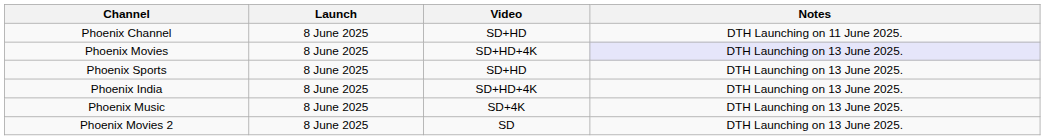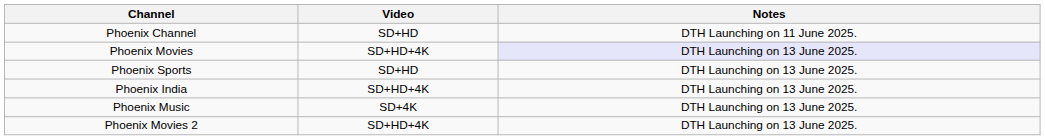- column: Launch | 8 June 2025 | 8 June 2025 | 8 June 2025 | 8 June 2025 | 8 June 2025 | 8 June 2025
Phoenix Movies 2 | Video: SD -> SD+HD+4K
